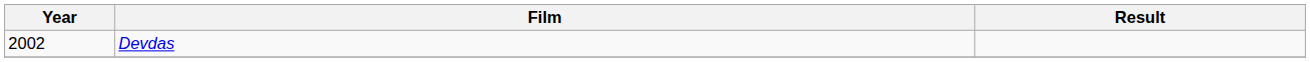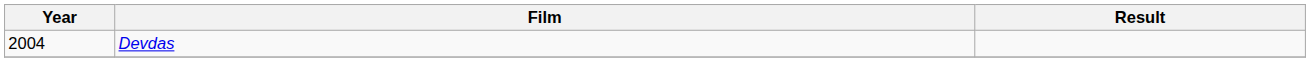Devdas | Year: 2002 -> 2004
